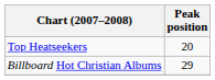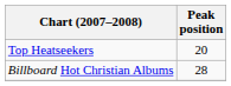Billboard Hot Christian Albums | Peak position: 29 -> 28
